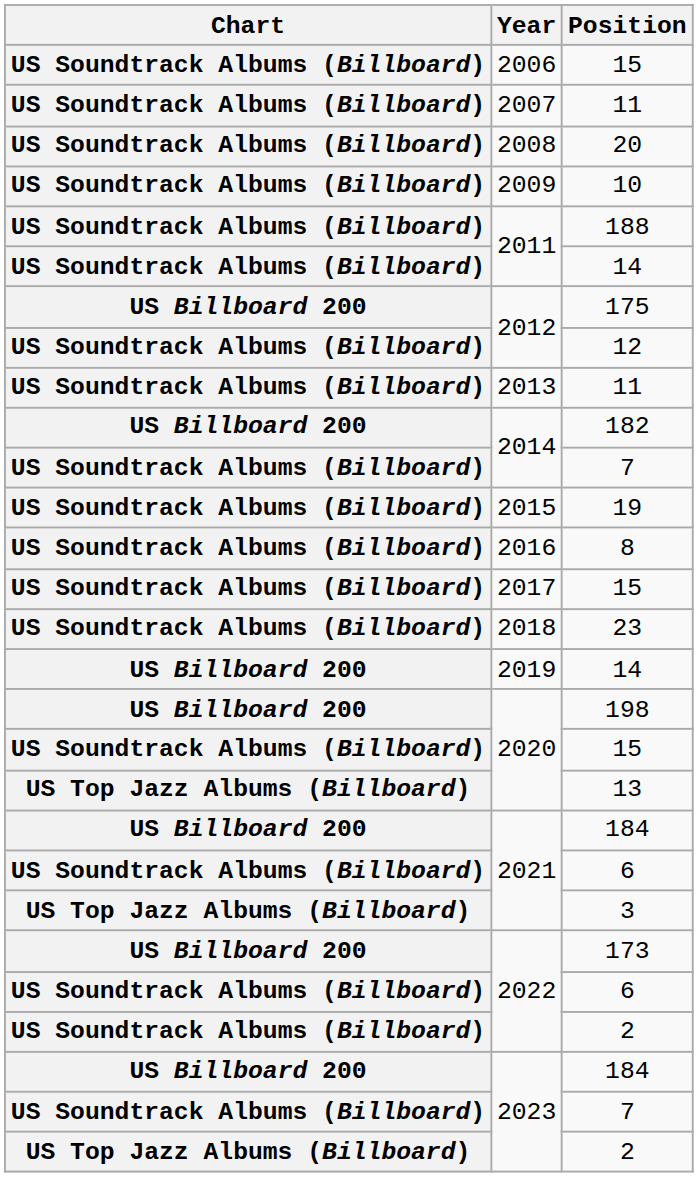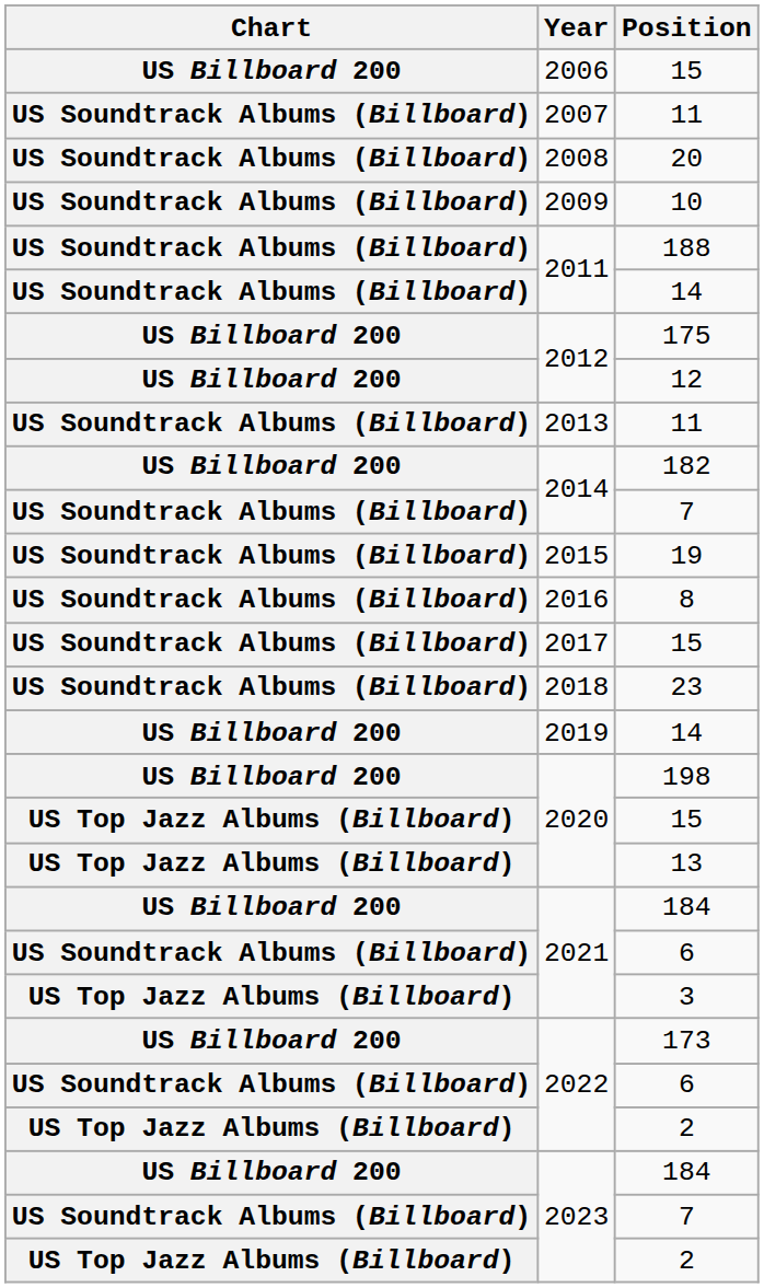2006 / 15 | Chart: US Soundtrack Albums (Billboard) -> US Billboard 200
12 | Chart: US Soundtrack Albums (Billboard) -> US Billboard 200
2020 / 15 | Chart: US Soundtrack Albums (Billboard) -> US Top Jazz Albums (Billboard)
2022 / 2 | Chart: US Soundtrack Albums (Billboard) -> US Top Jazz Albums (Billboard)
